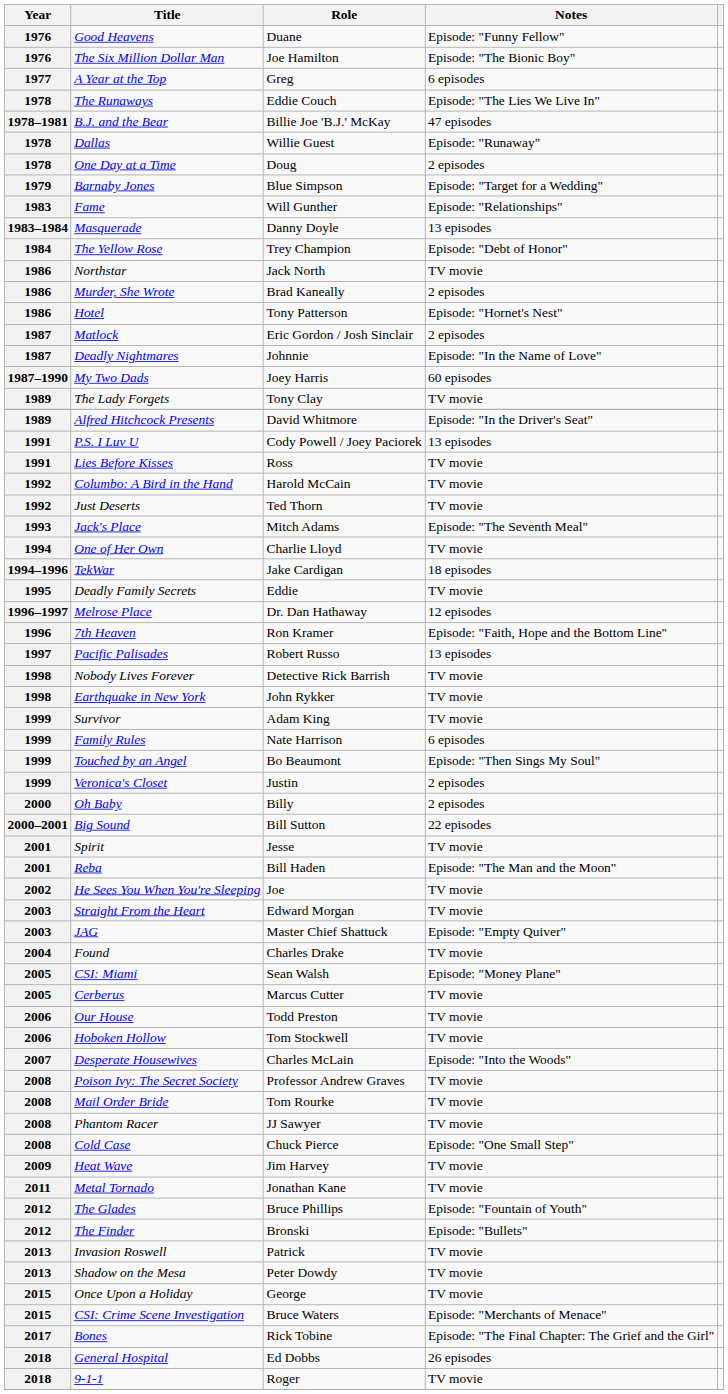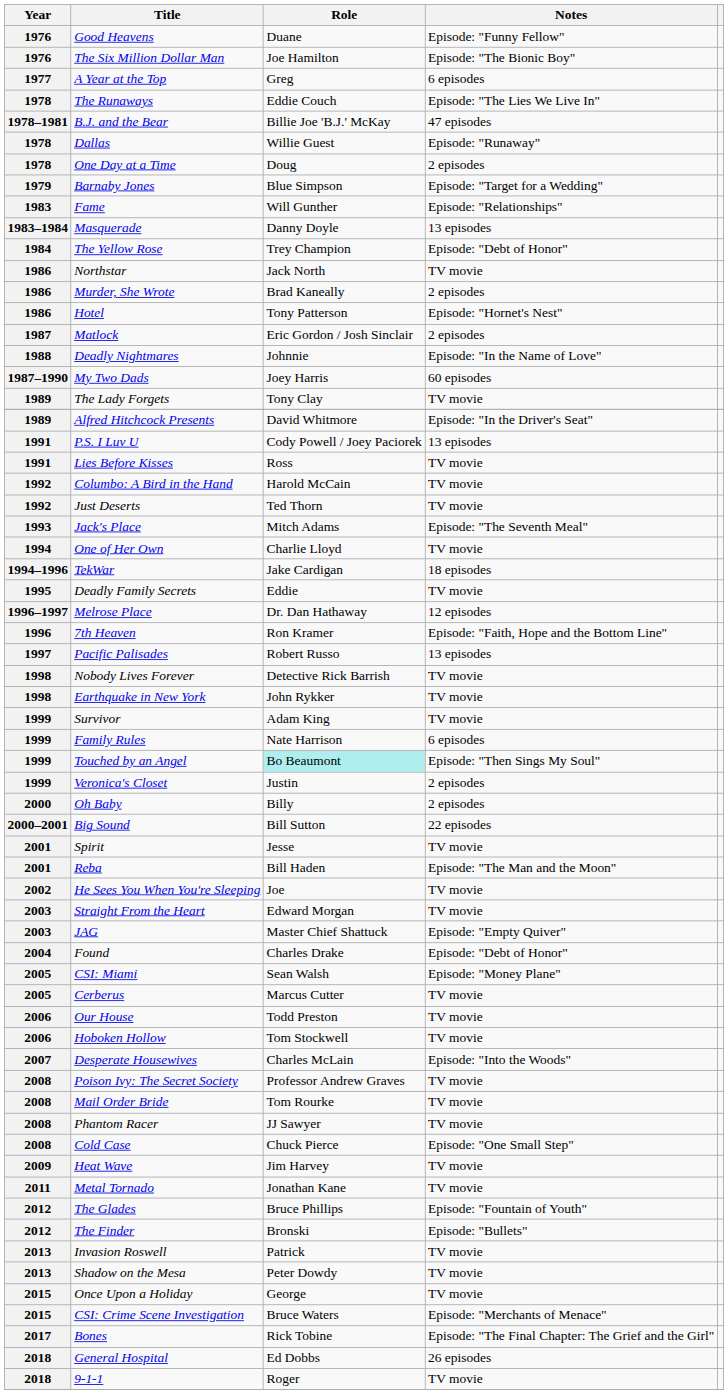Deadly Nightmares | Year: 1987 -> 1988
Touched by an Angel | Role: no background -> paleturquoise background
Found | Notes: TV movie -> Episode: "Debt of Honor"
